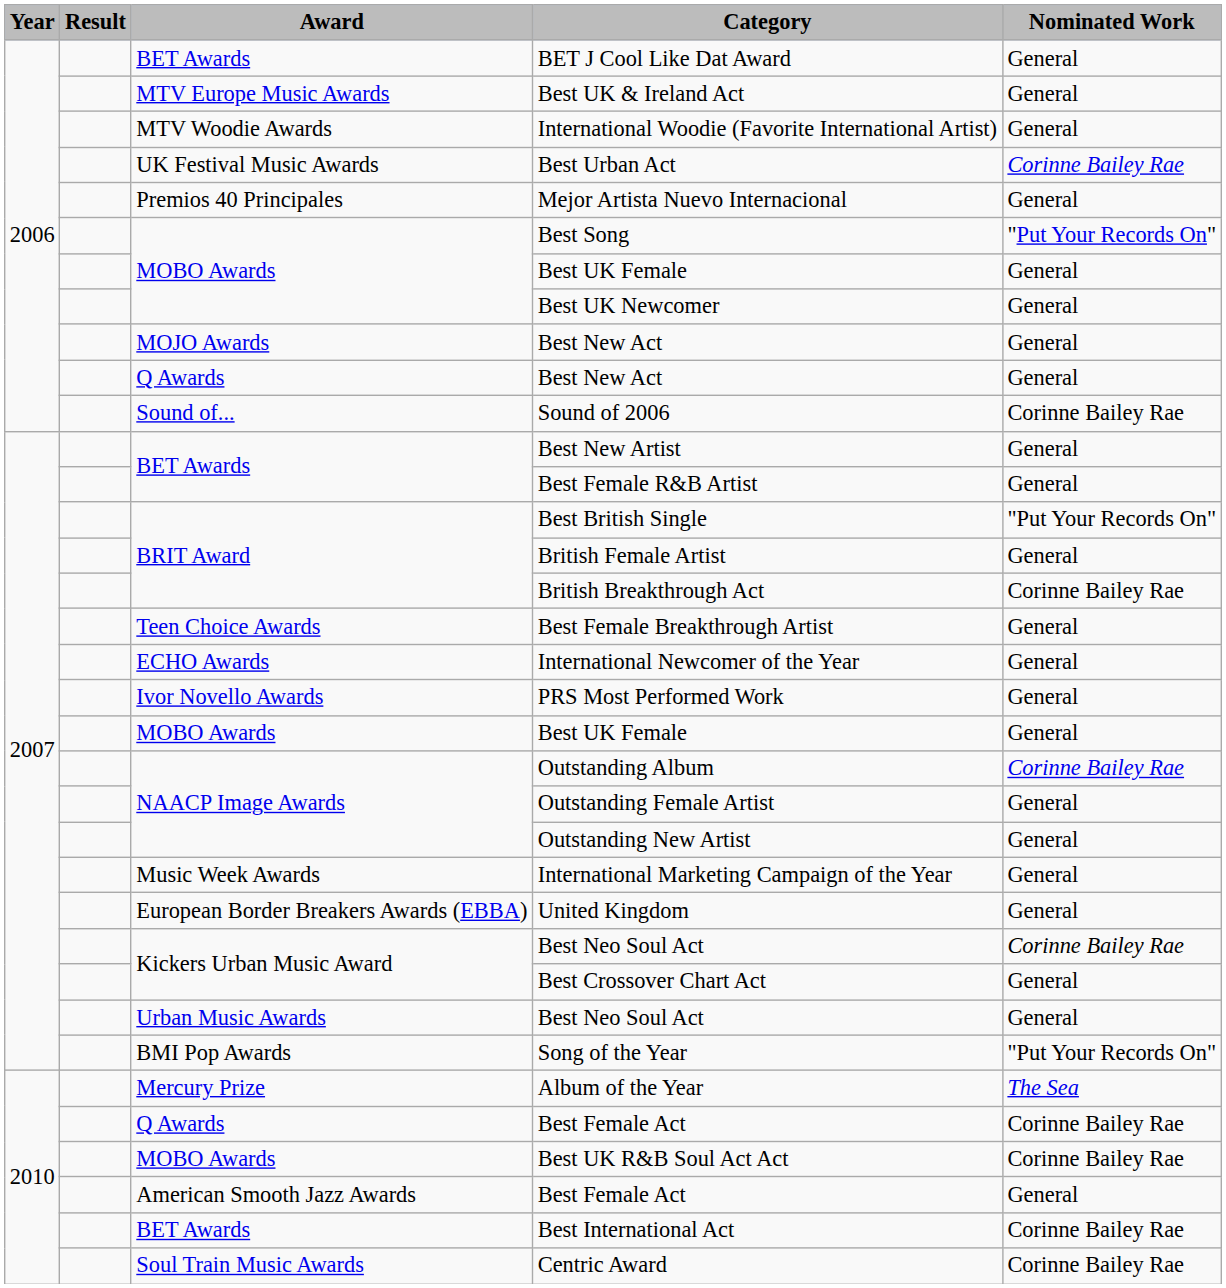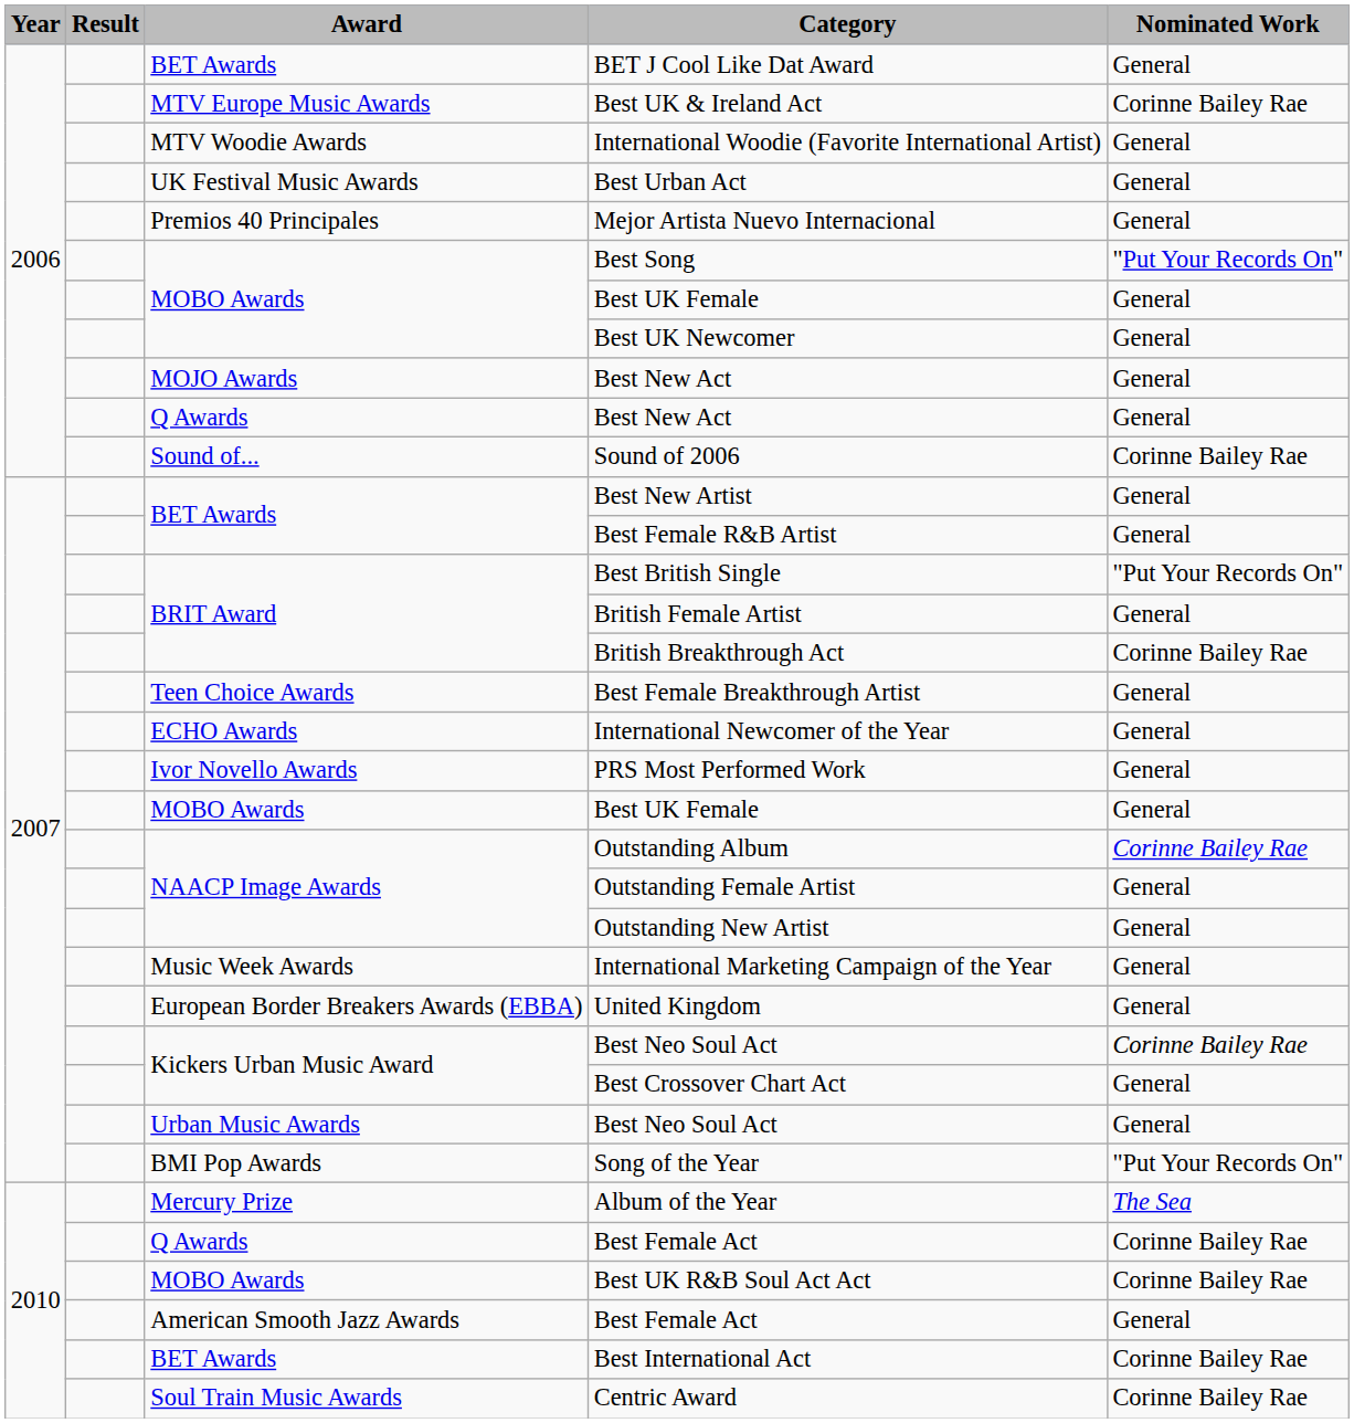Best UK & Ireland Act | Nominated Work: General -> Corinne Bailey Rae
Best Urban Act | Nominated Work: Corinne Bailey Rae -> General
